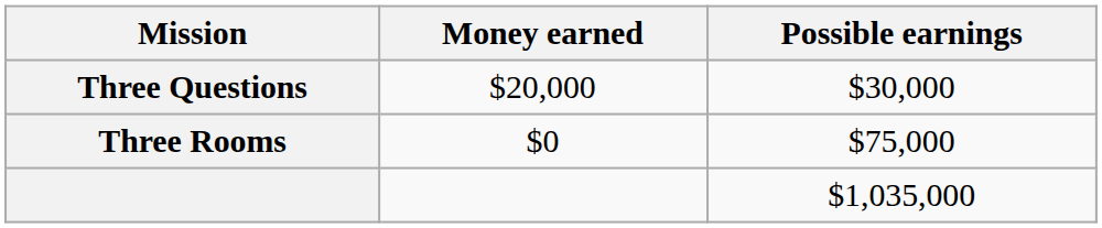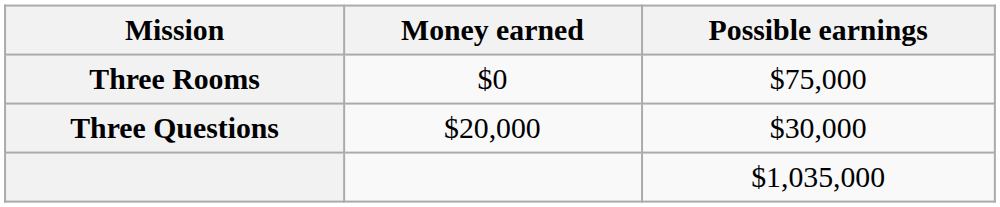rows swapped: Three Questions <-> Three Rooms
